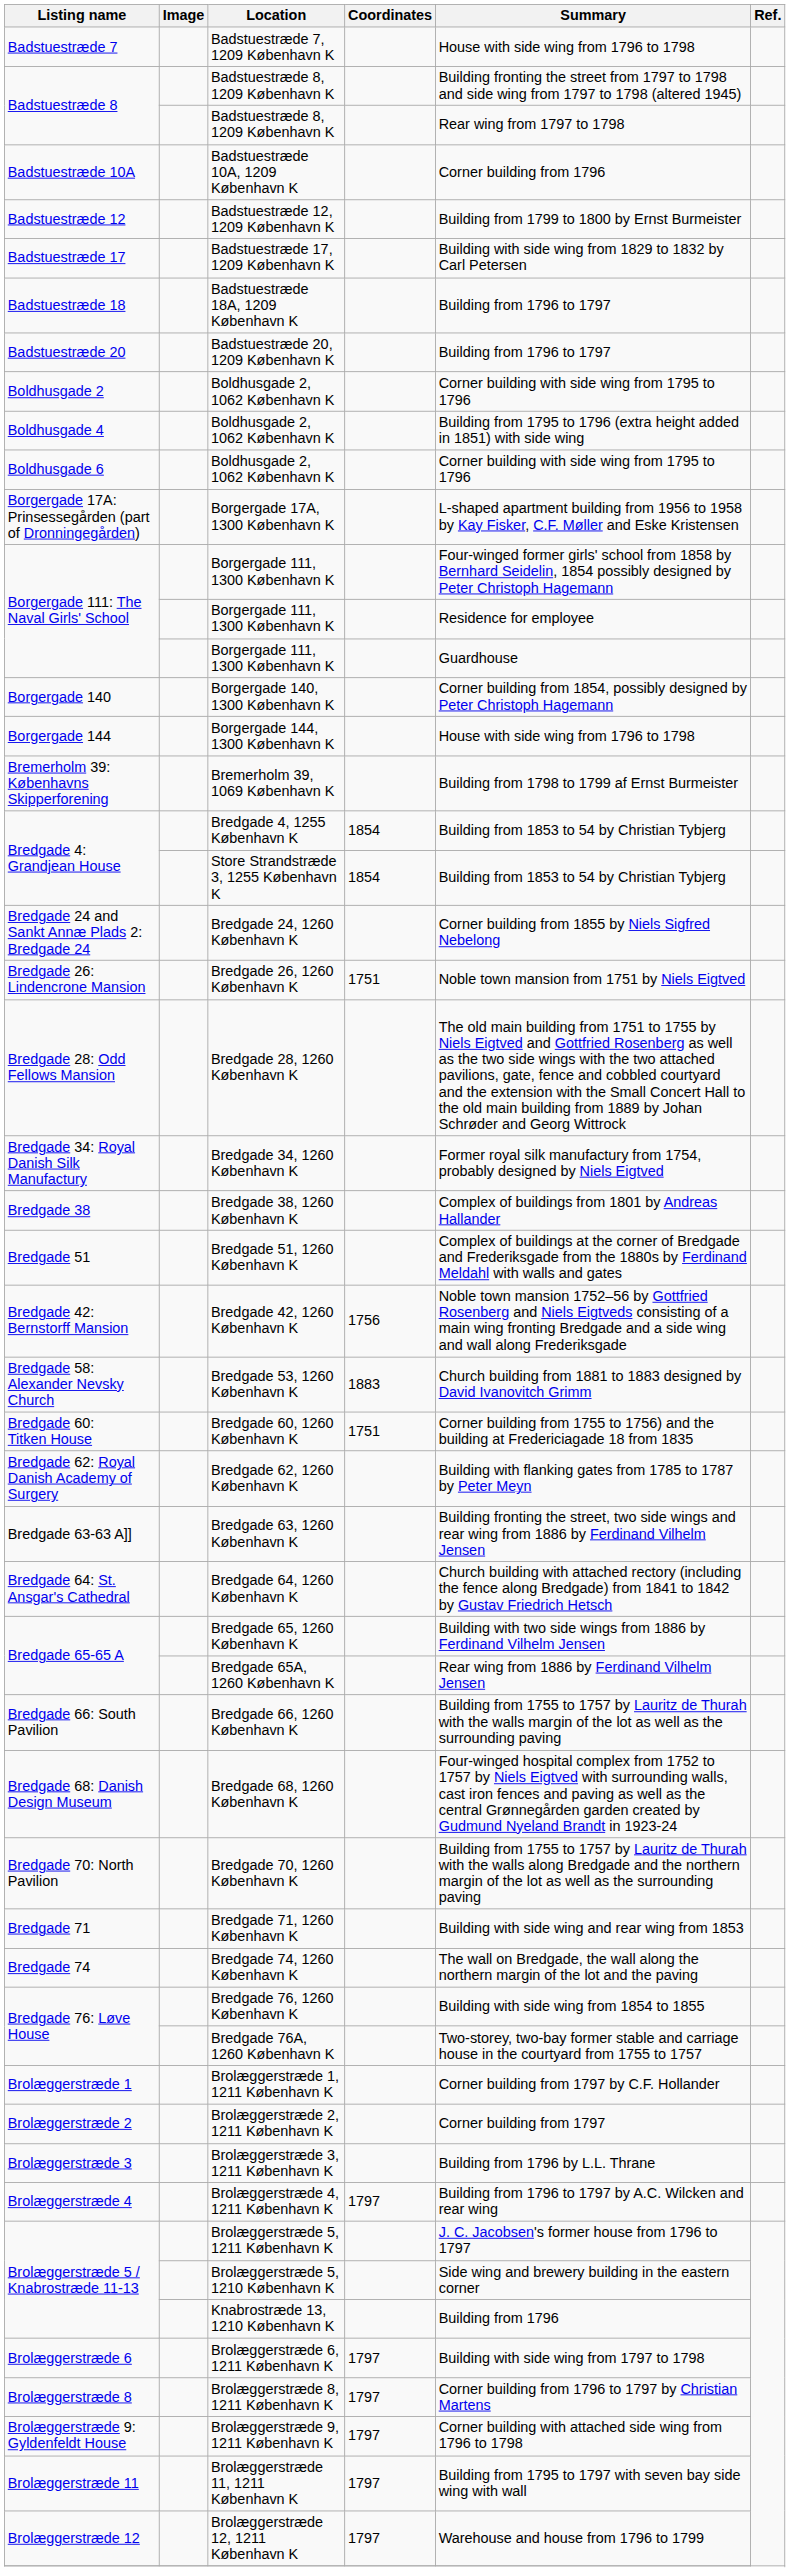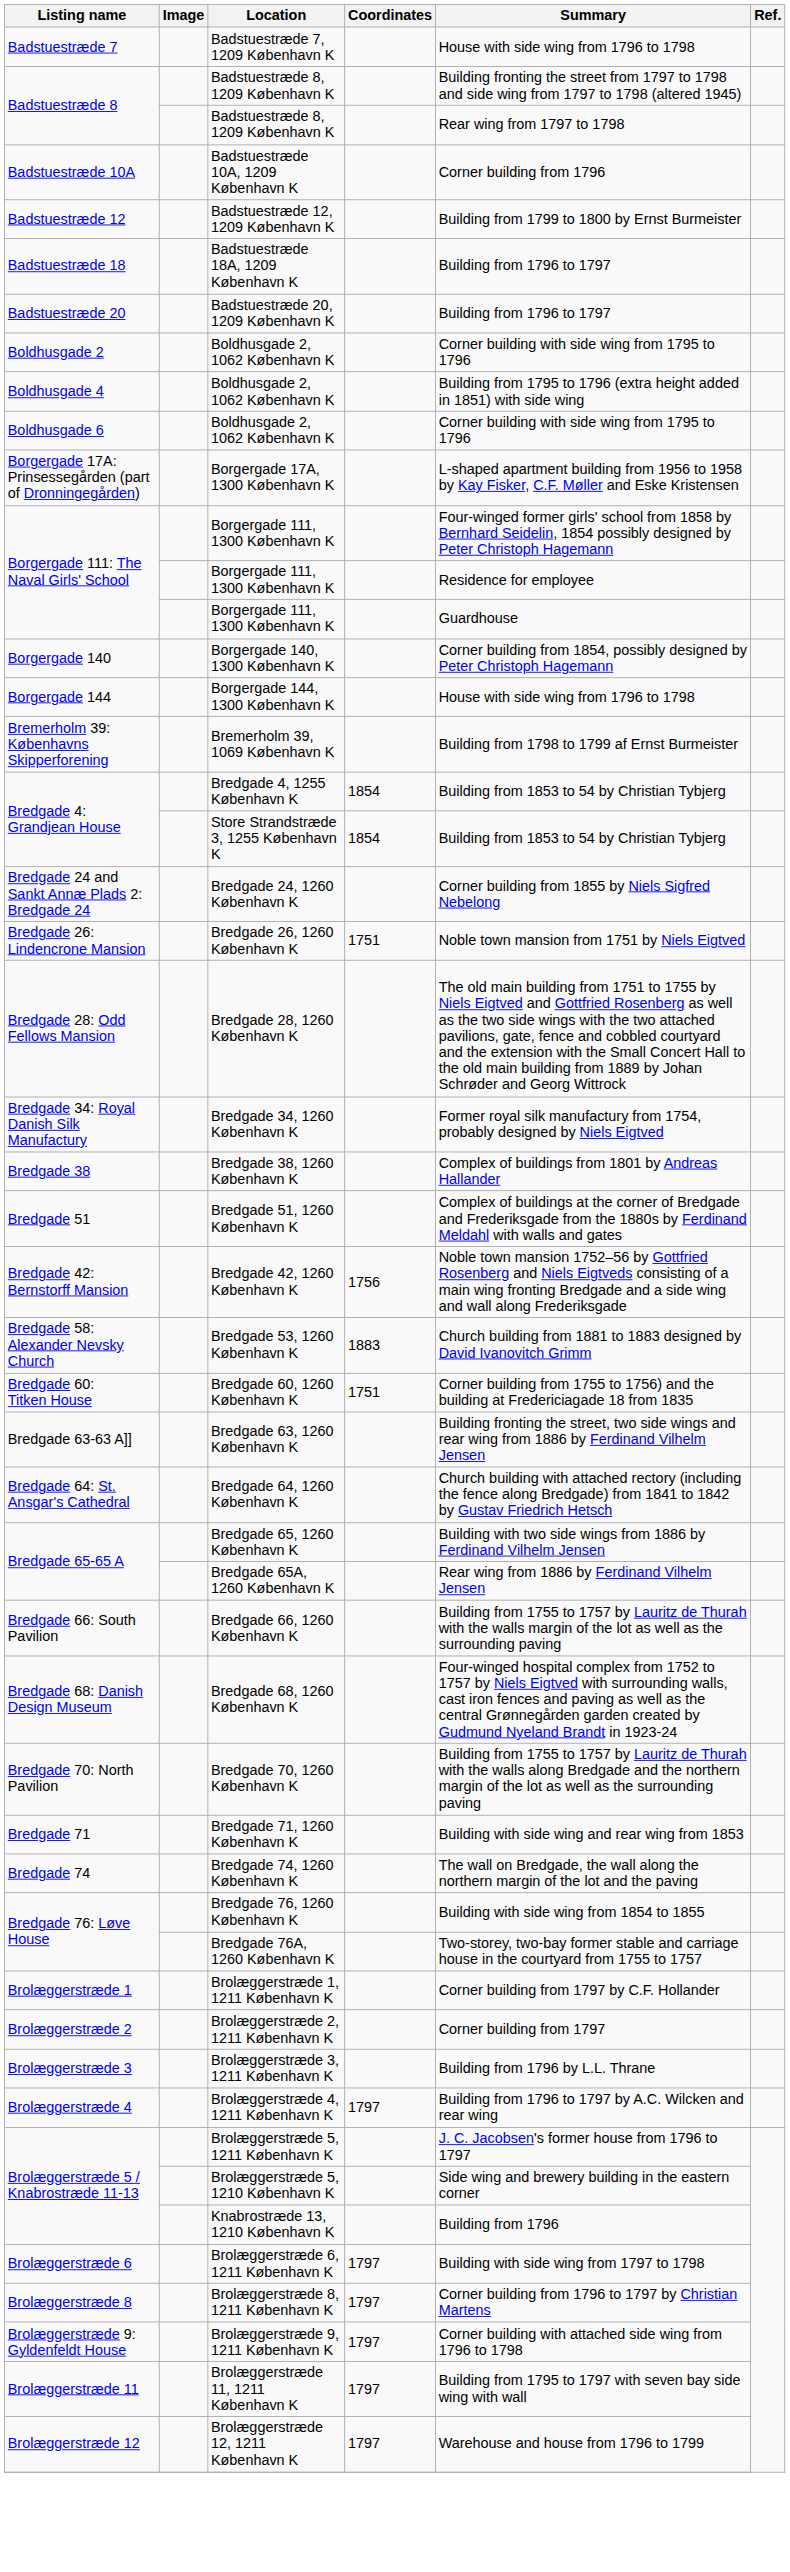- row: Badstuestræde 17 | Badstuestræde 17, 1209 København K | Building with side wing from 1829 to 1832 by Carl Petersen
- row: Bredgade 62: Royal Danish Academy of Surgery | Bredgade 62, 1260 København K | Building with flanking gates from 1785 to 1787 by Peter Meyn
